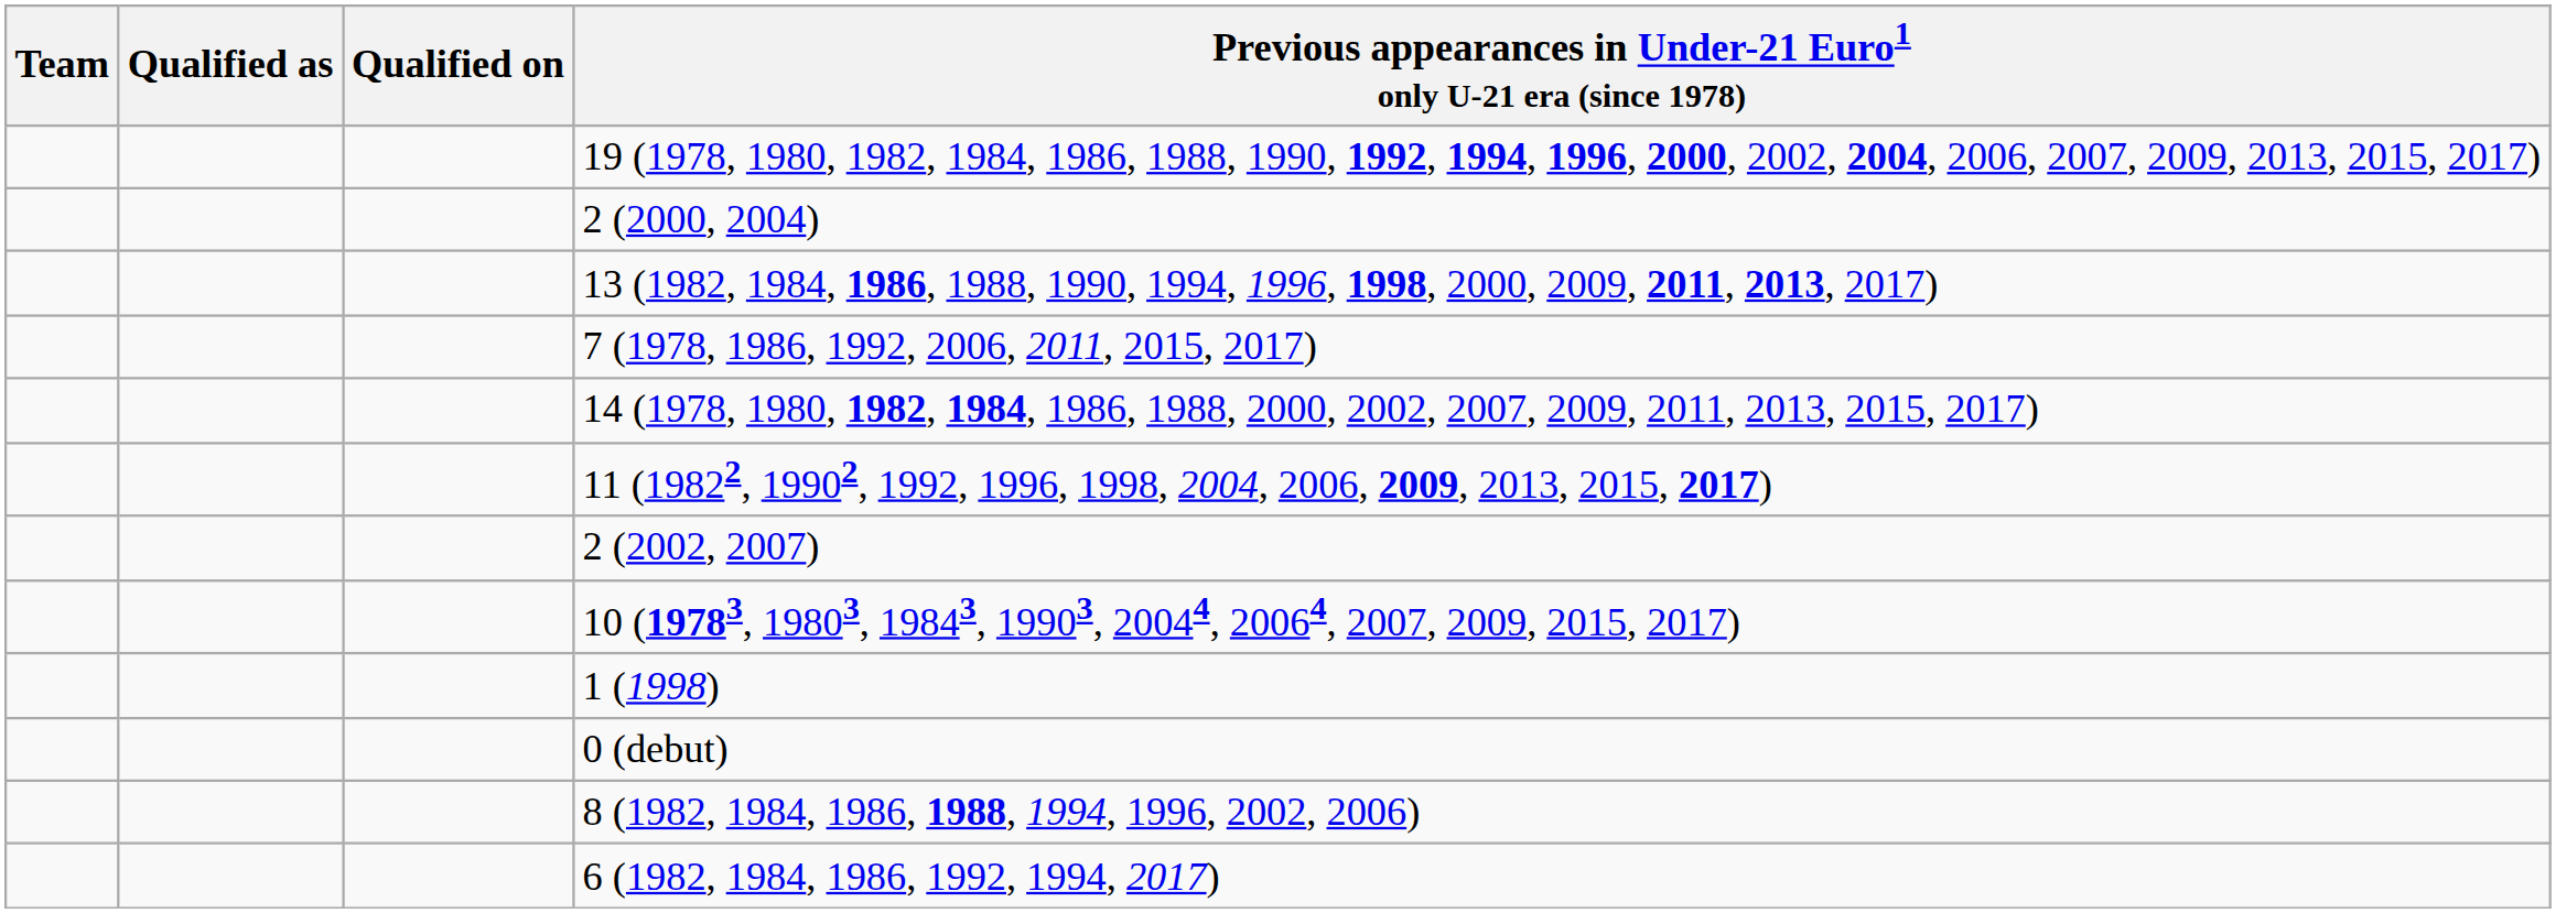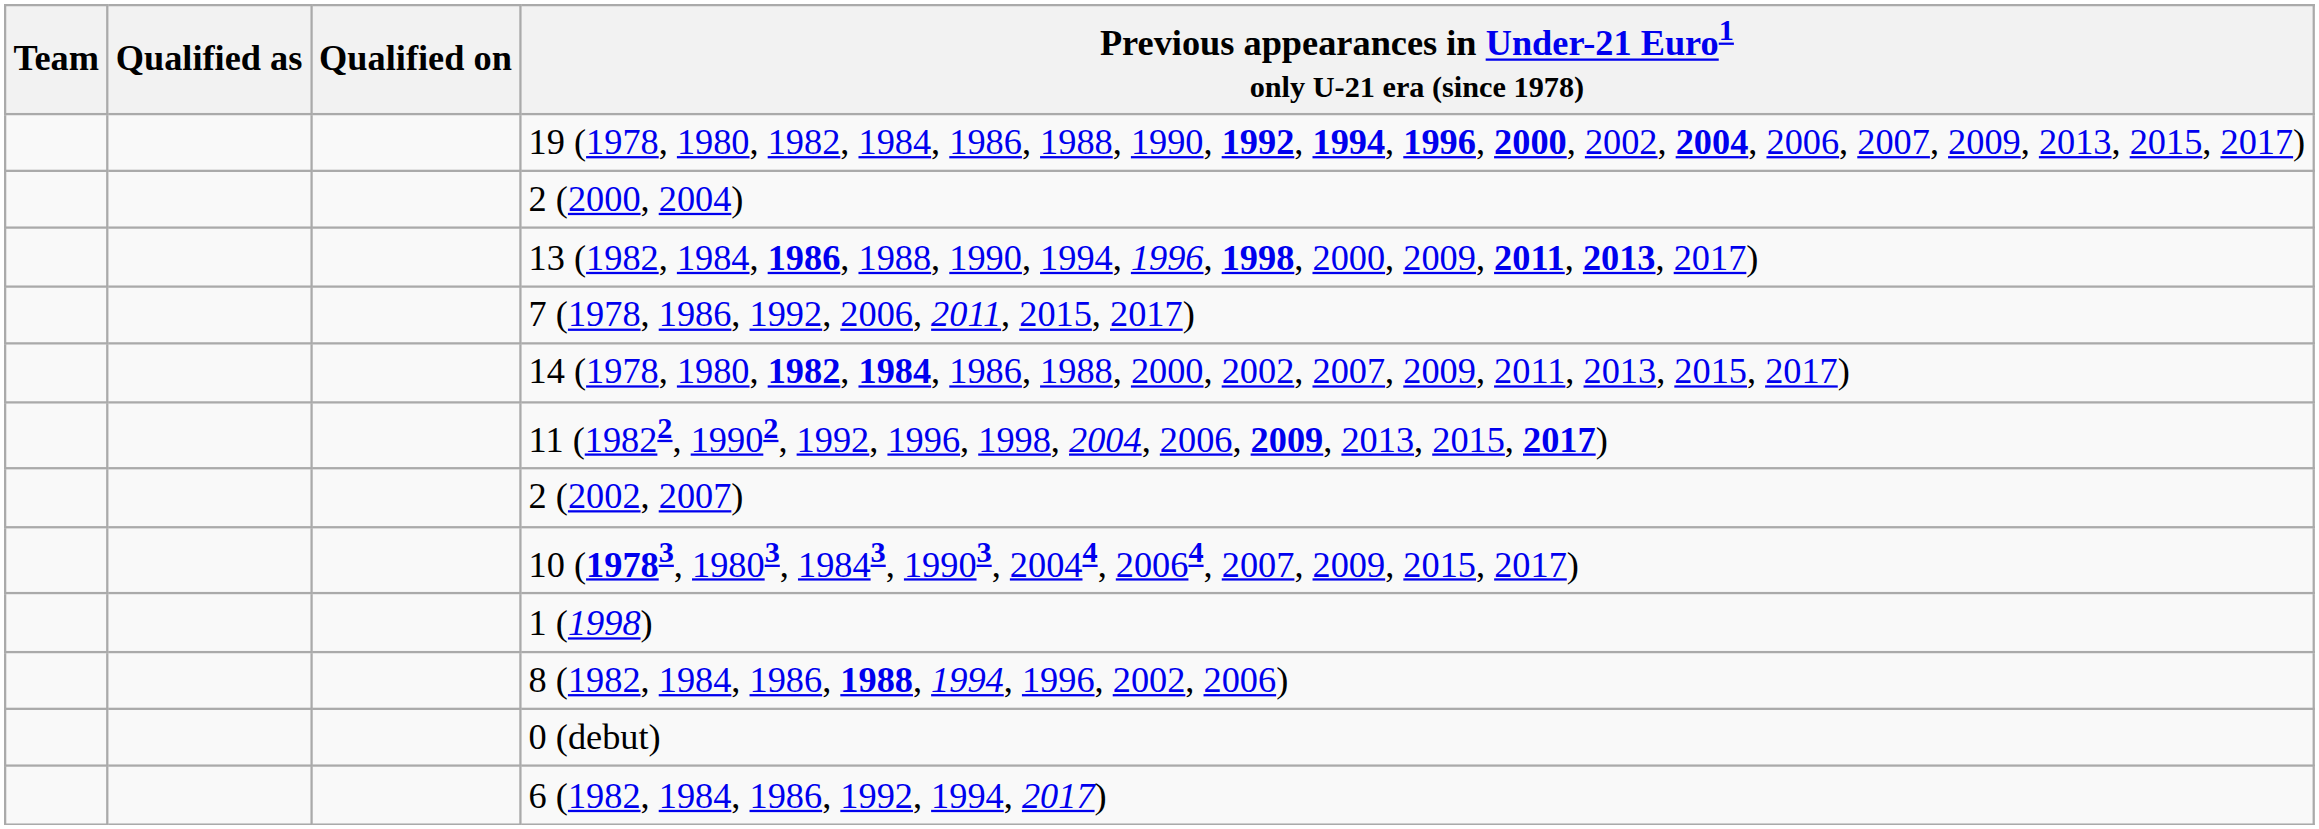rows swapped: 8 (1982, 1984, 1986, 1988, 1994, 1996, 2002, 2006) <-> 0 (debut)
